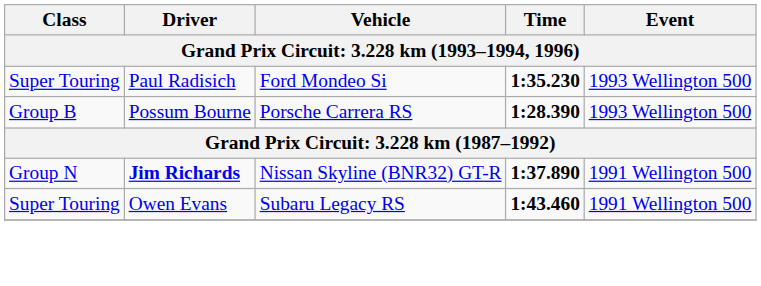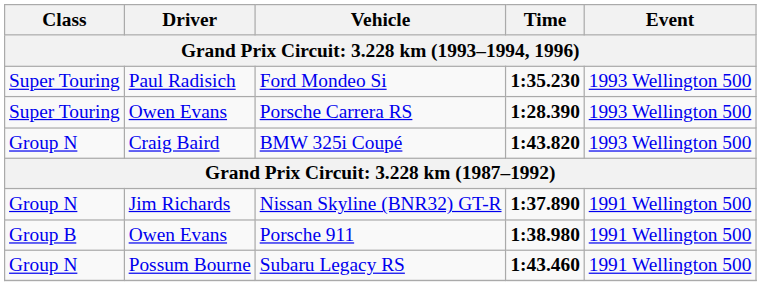Porsche Carrera RS | Class: Group B -> Super Touring
Porsche Carrera RS | Driver: Possum Bourne -> Owen Evans
+ row: Group N | Craig Baird | BMW 325i Coupé | 1:43.820 | 1993 Wellington 500
Nissan Skyline (BNR32) GT-R | Driver: bold -> normal
+ row: Group B | Owen Evans | Porsche 911 | 1:38.980 | 1991 Wellington 500
Subaru Legacy RS | Class: Super Touring -> Group N
Subaru Legacy RS | Driver: Owen Evans -> Possum Bourne
